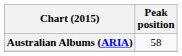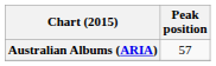Australian Albums (ARIA) | Peak position: 58 -> 57
